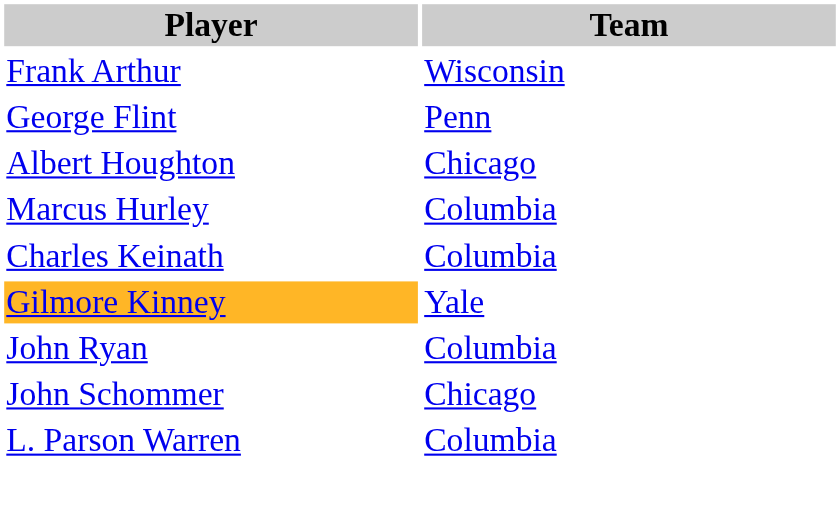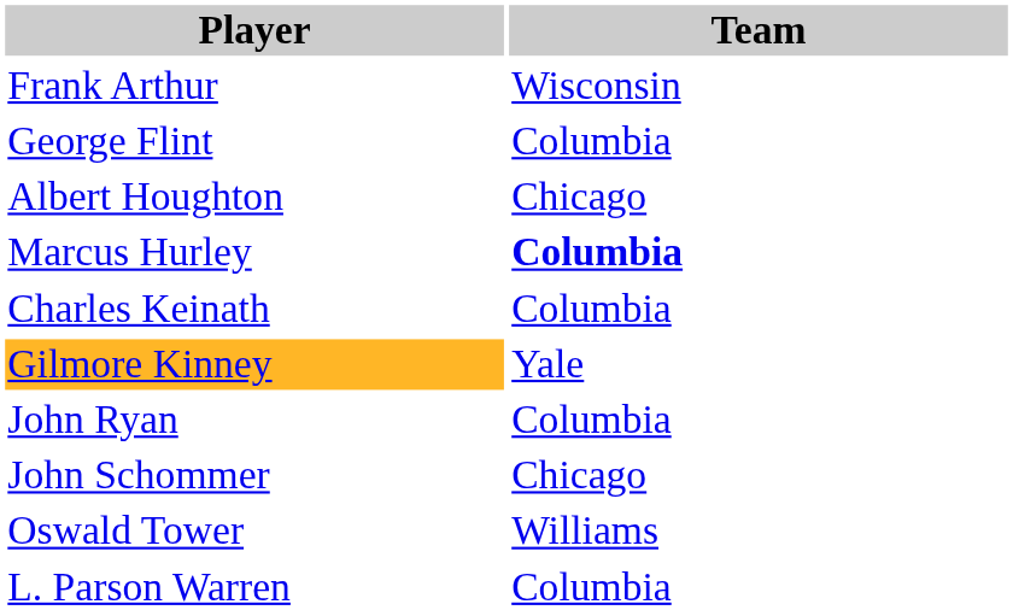George Flint | Team: Penn -> Columbia
Marcus Hurley | Team: normal -> bold
+ row: Oswald Tower | Williams
